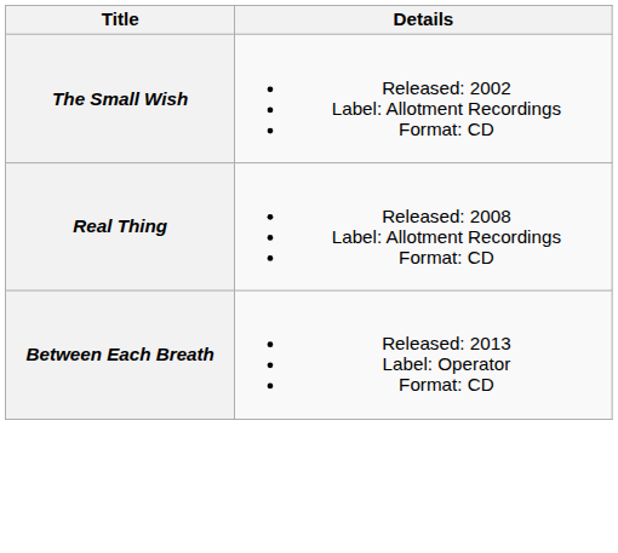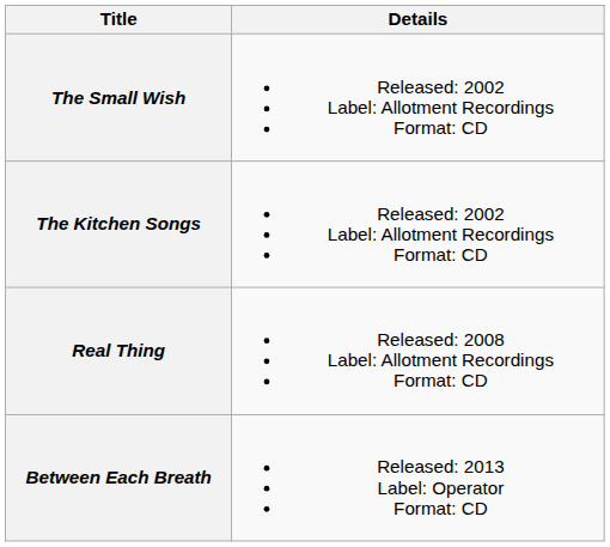+ row: The Kitchen Songs | Released: 2002 Label: Allotment Recordings Format: CD
